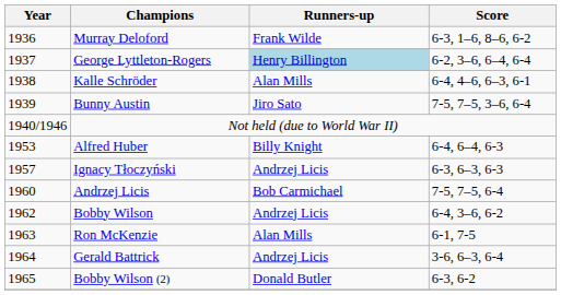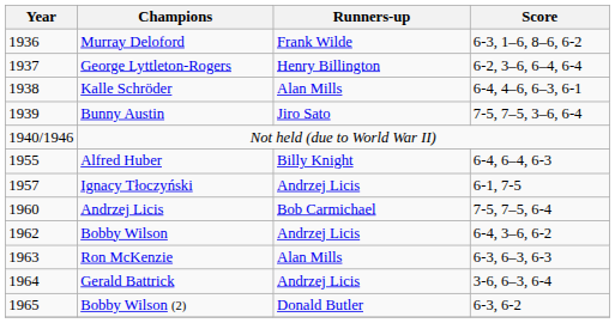George Lyttleton-Rogers | Runners-up: lightblue background -> no background
Alfred Huber | Year: 1953 -> 1955
Ignacy Tłoczyński | Score: 6-3, 6–3, 6-3 -> 6-1, 7-5
Ron McKenzie | Score: 6-1, 7-5 -> 6-3, 6–3, 6-3
